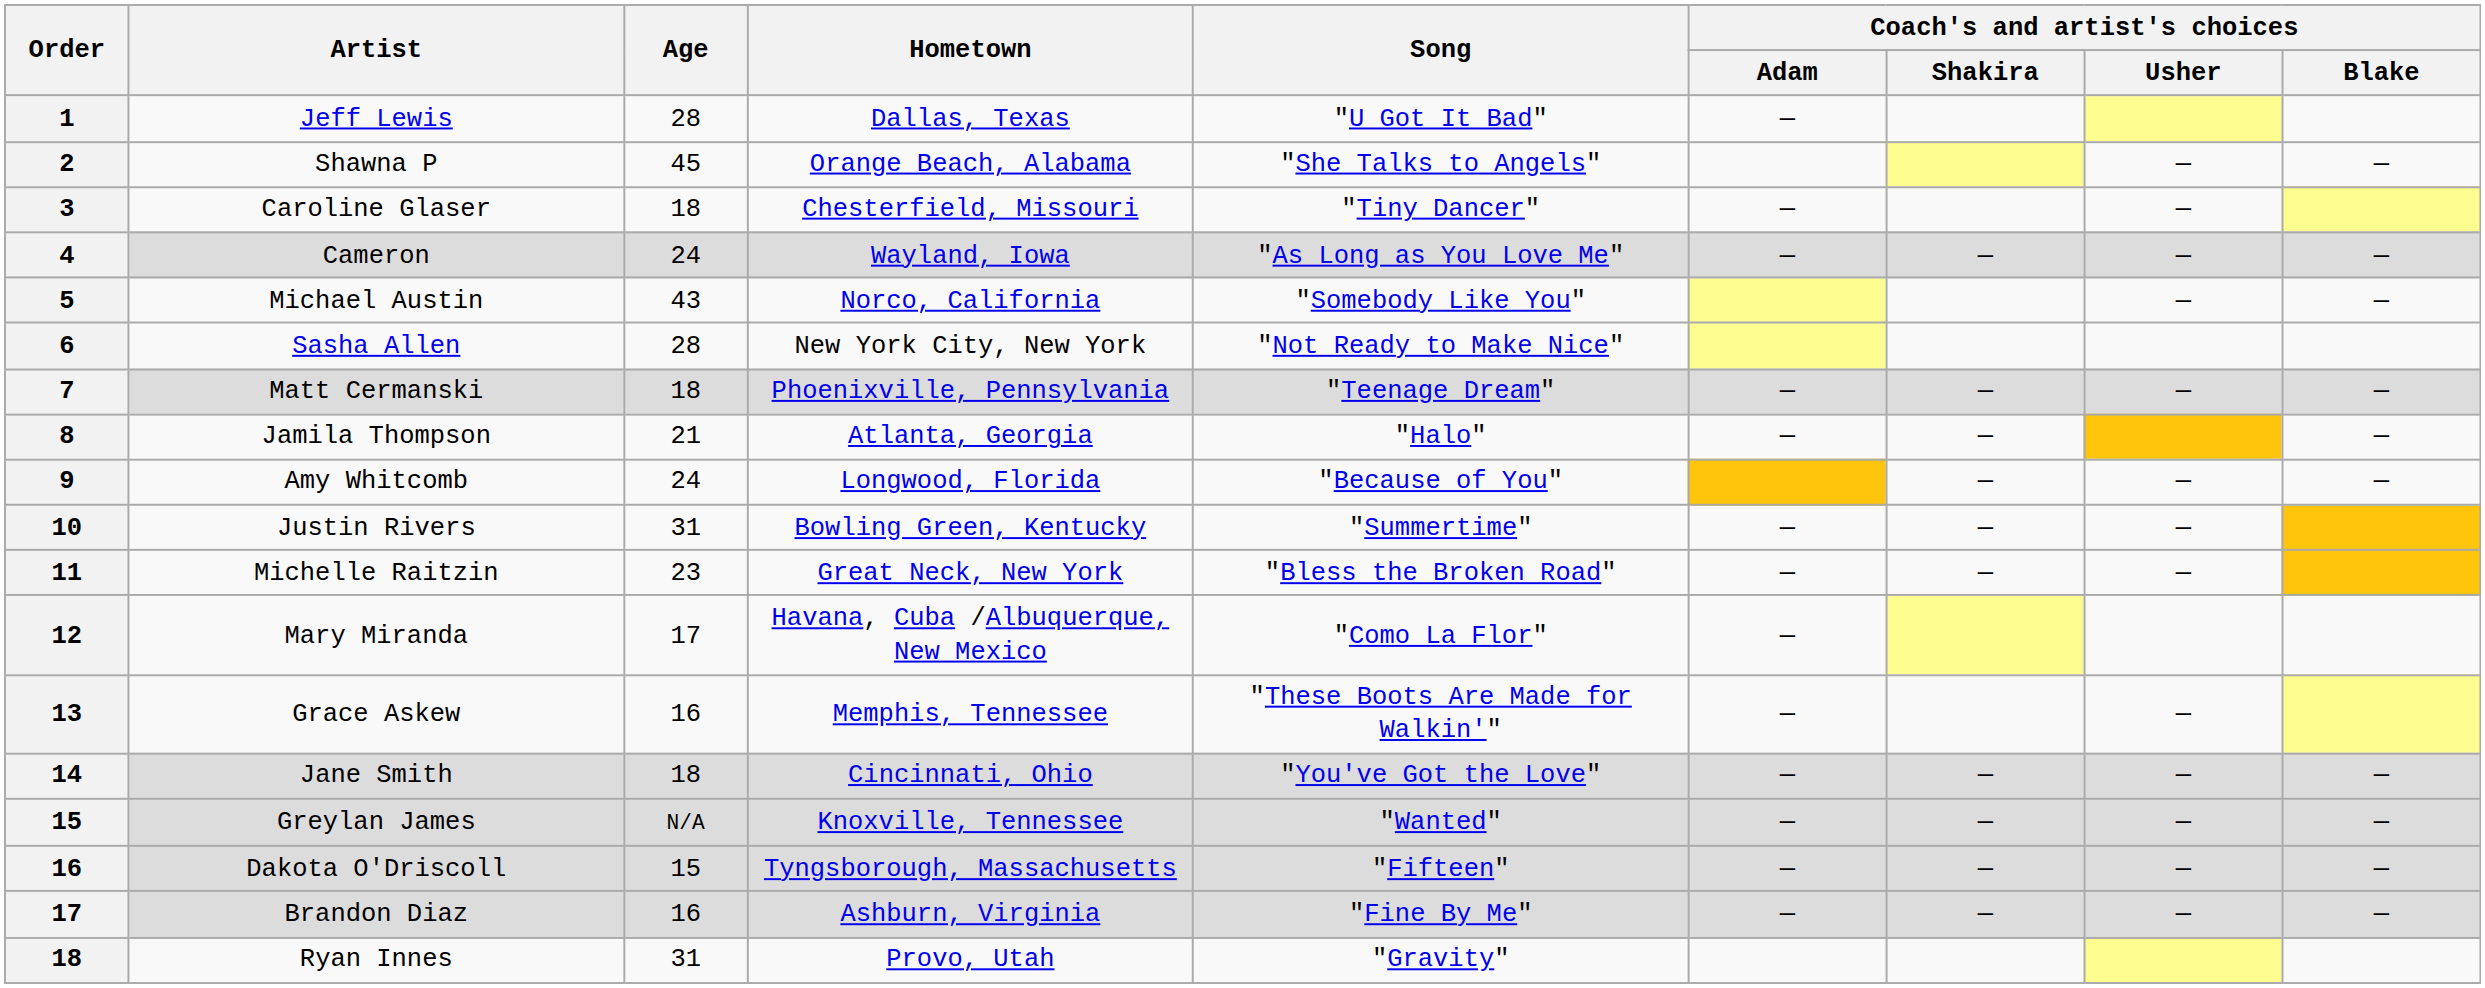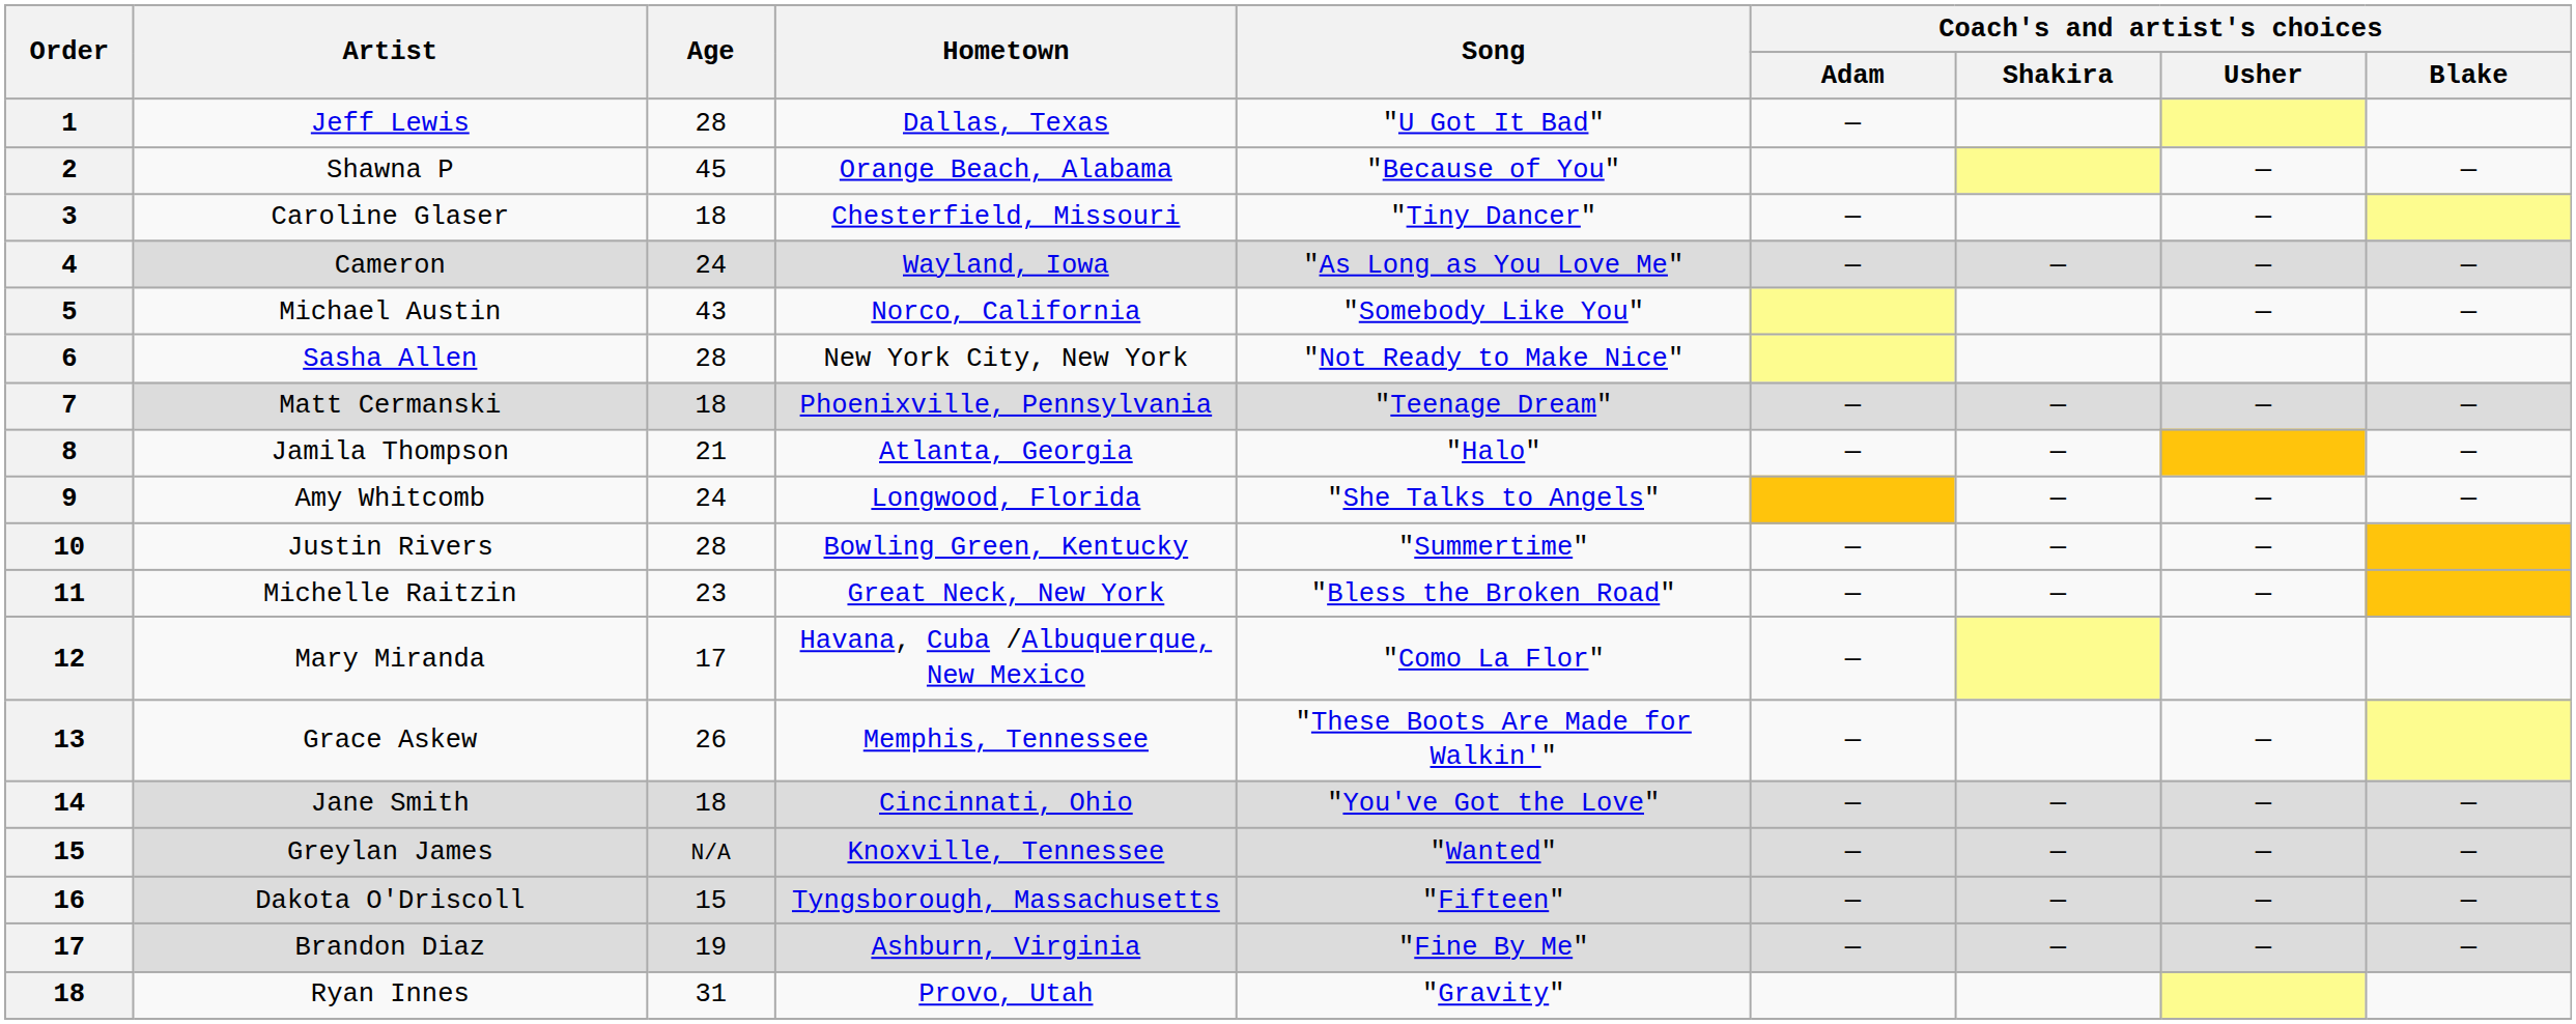Shawna P | Song: "She Talks to Angels" -> "Because of You"
Amy Whitcomb | Song: "Because of You" -> "She Talks to Angels"
Justin Rivers | Age: 31 -> 28
Grace Askew | Age: 16 -> 26
Brandon Diaz | Age: 16 -> 19
